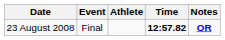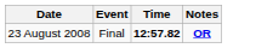- column: Athlete
